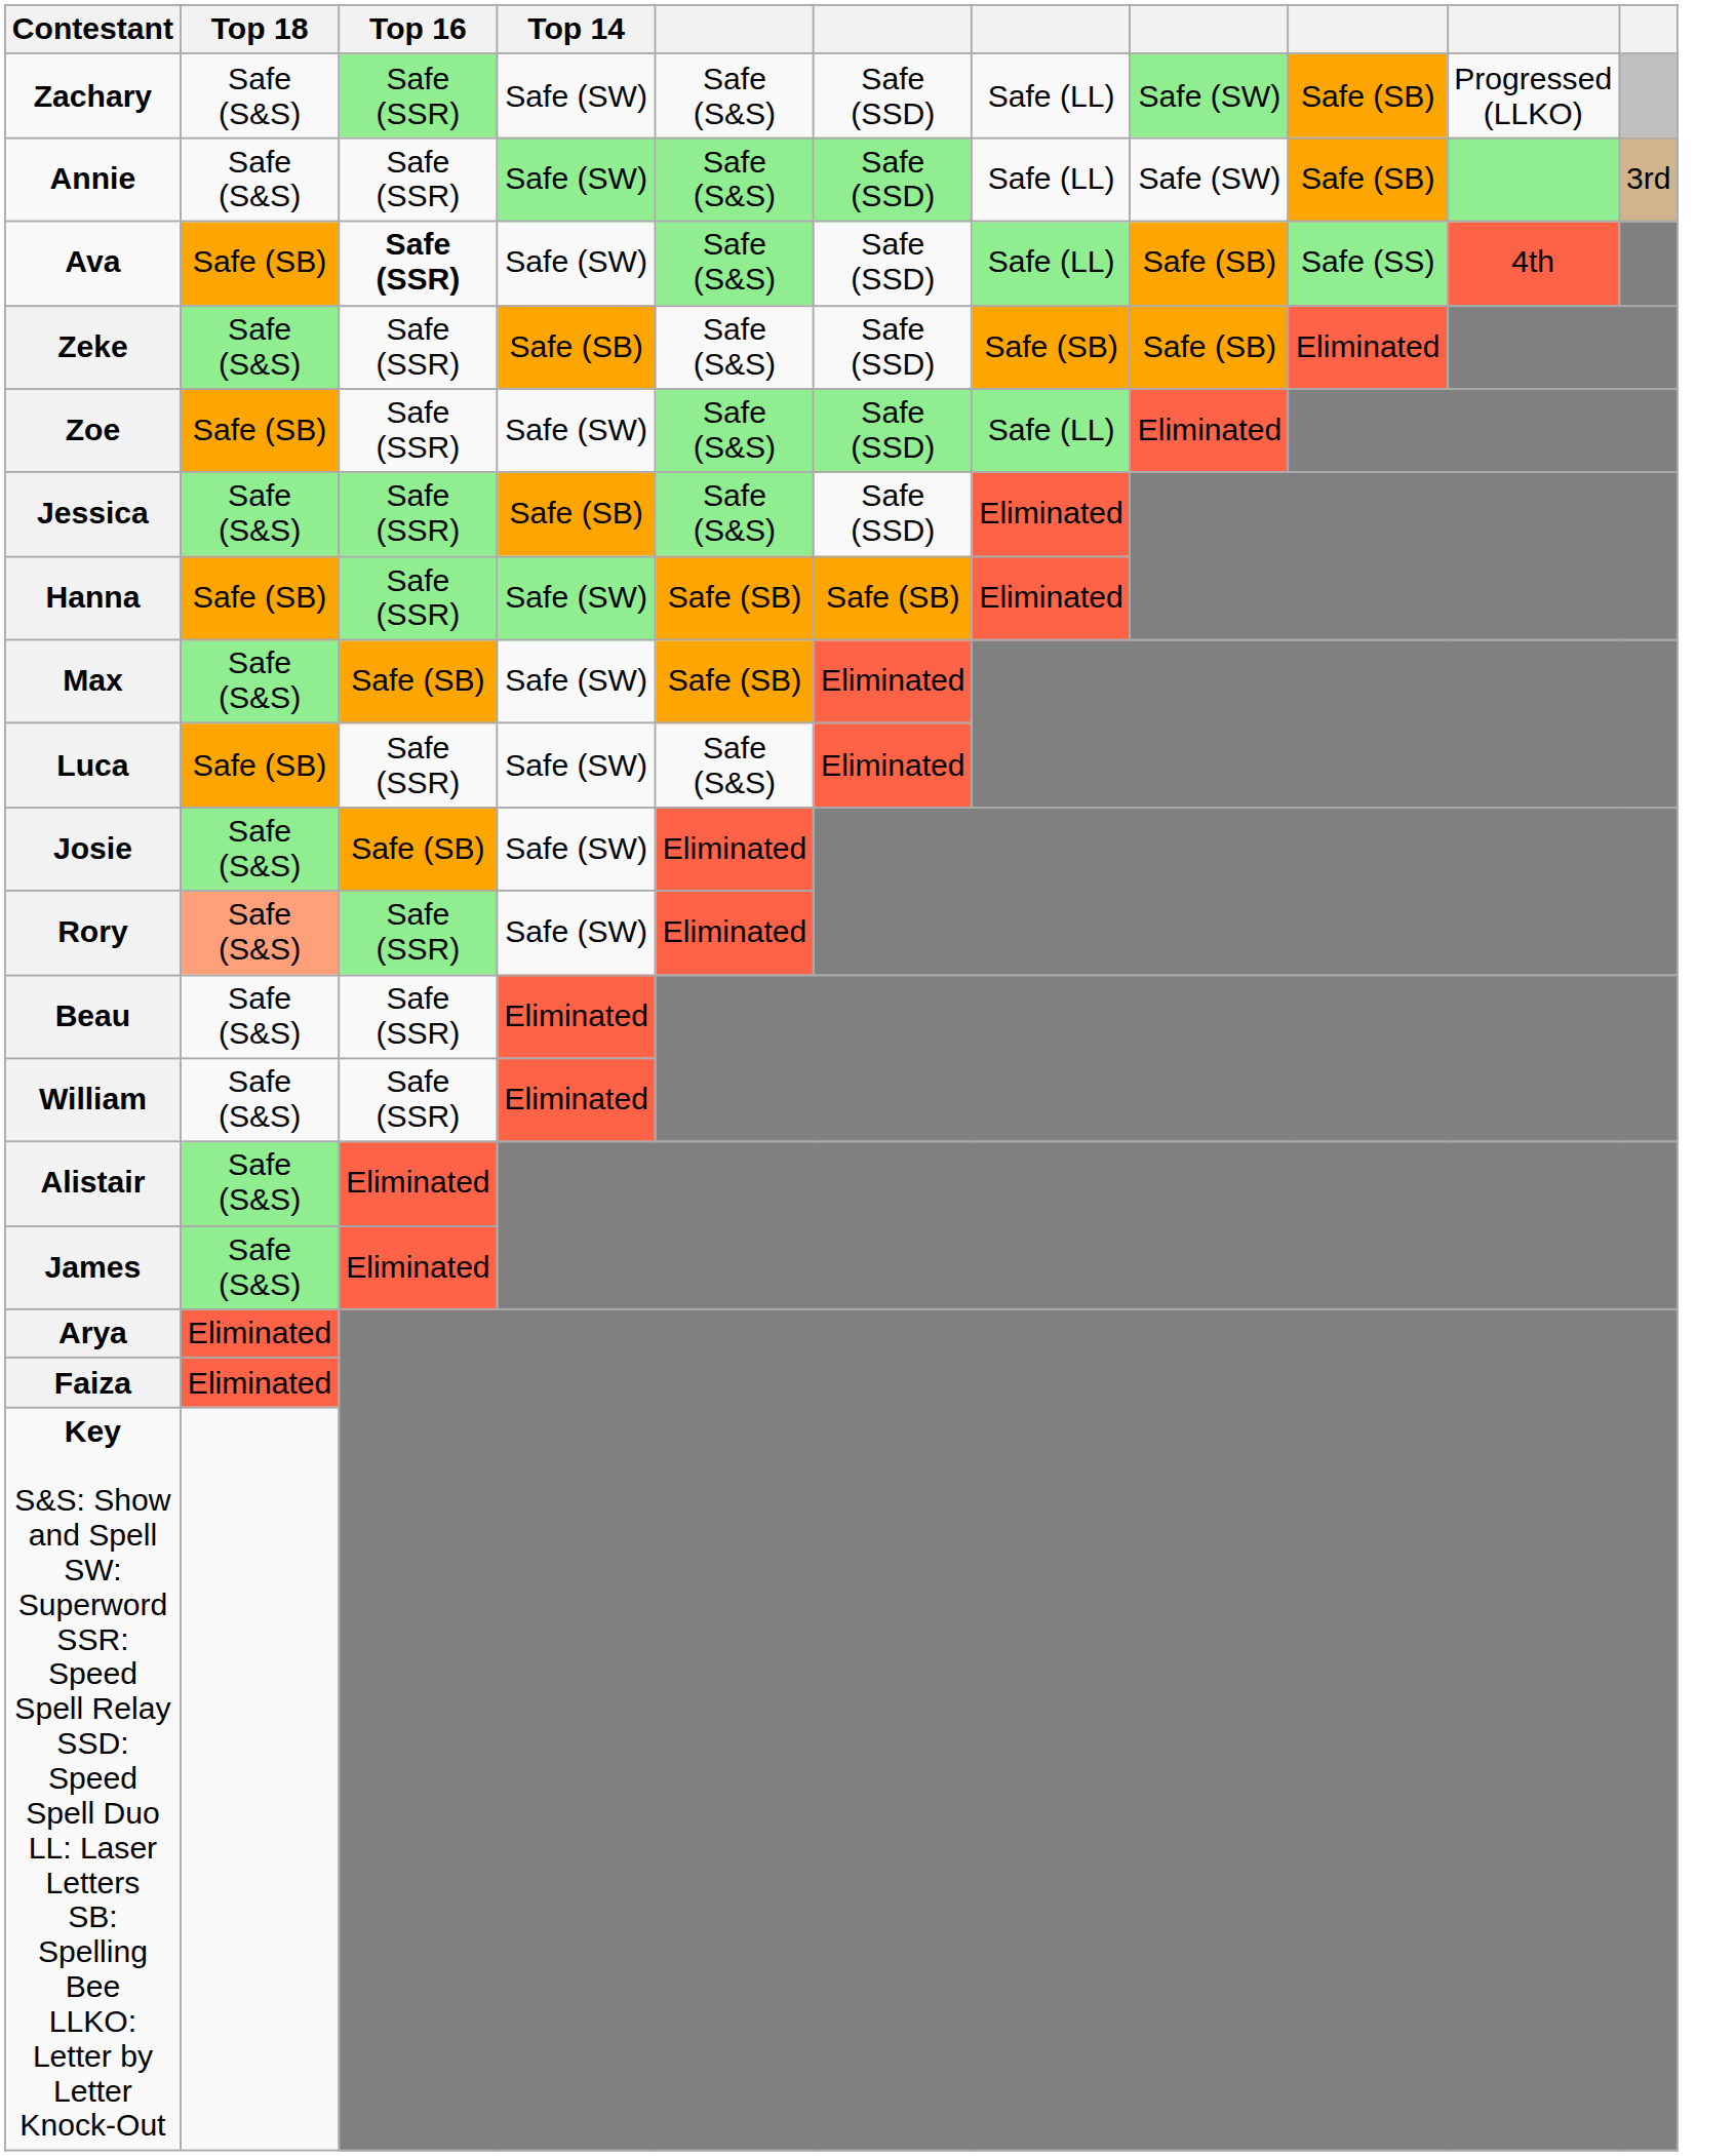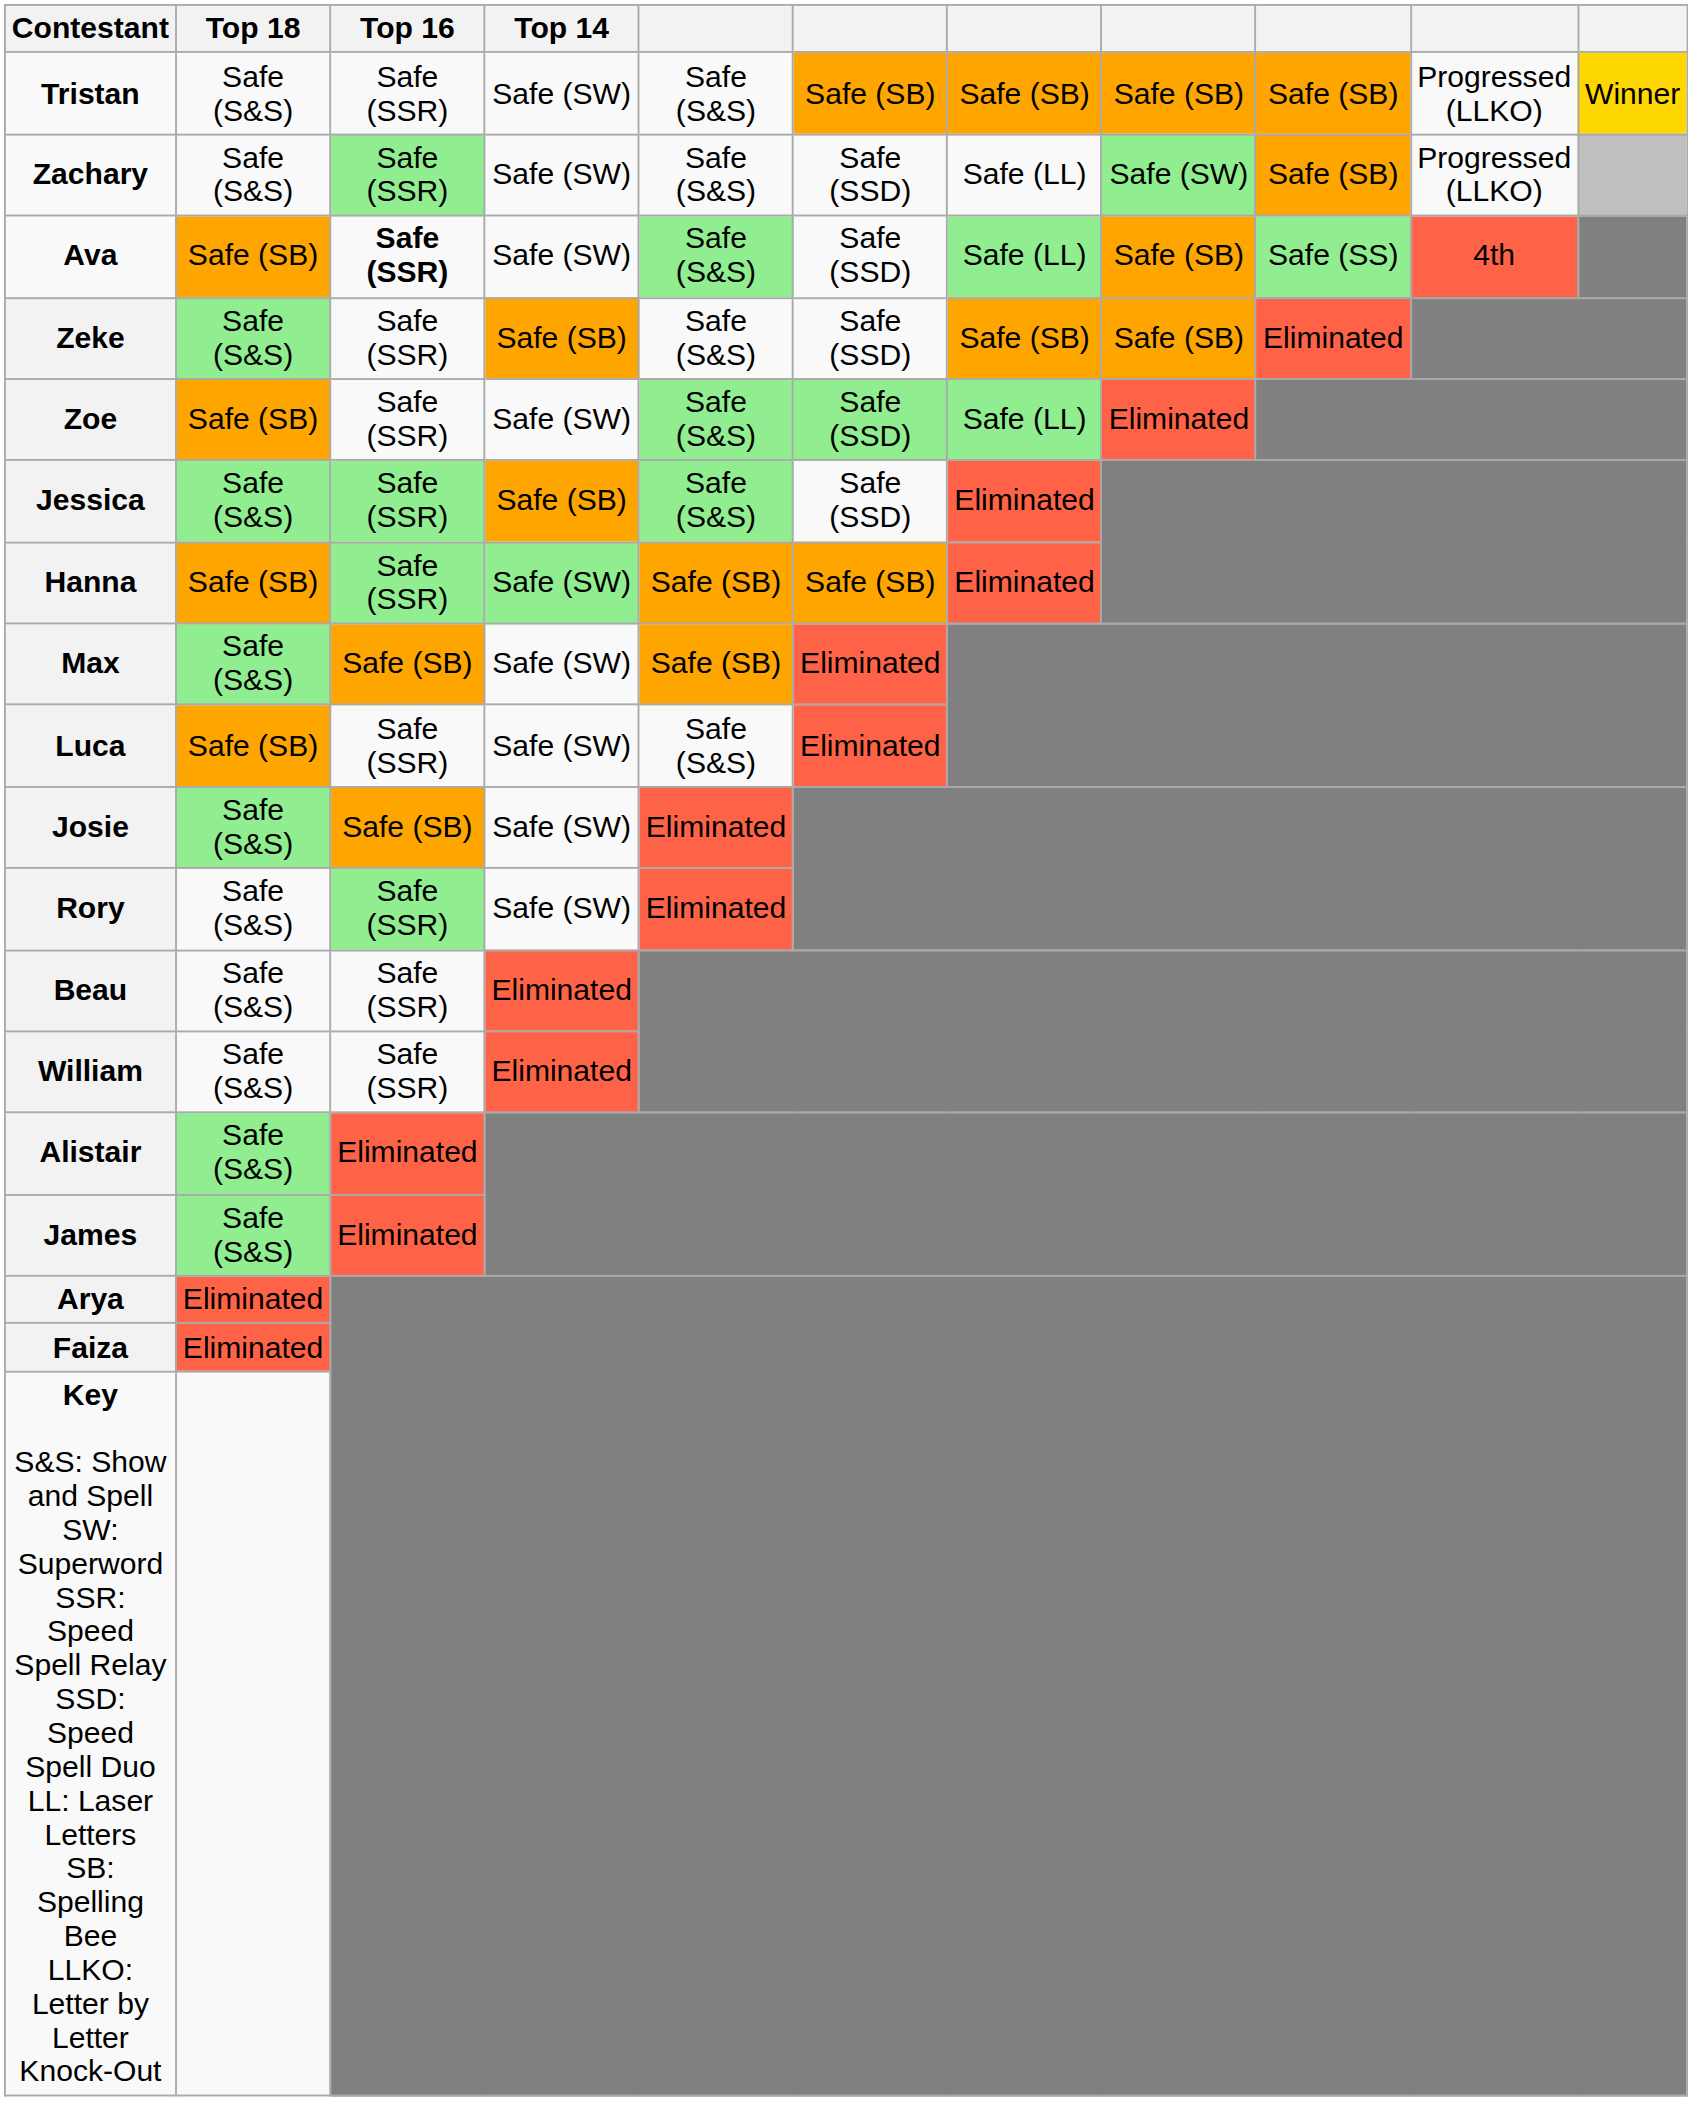+ row: Tristan | Safe (S&S) | Safe (SSR) | Safe (SW) | Safe (S&S) | Safe (SB) | Safe (SB) | Safe (SB) | Safe (SB) | Progressed (LLKO) | Winner
- row: Annie | Safe (S&S) | Safe (SSR) | Safe (SW) | Safe (S&S) | Safe (SSD) | Safe (LL) | Safe (SW) | Safe (SB) | 3rd
Rory | Top 18: lightsalmon background -> no background
